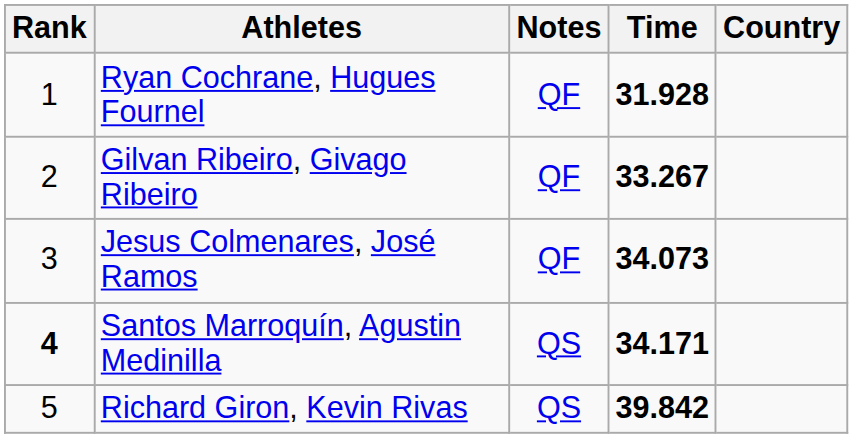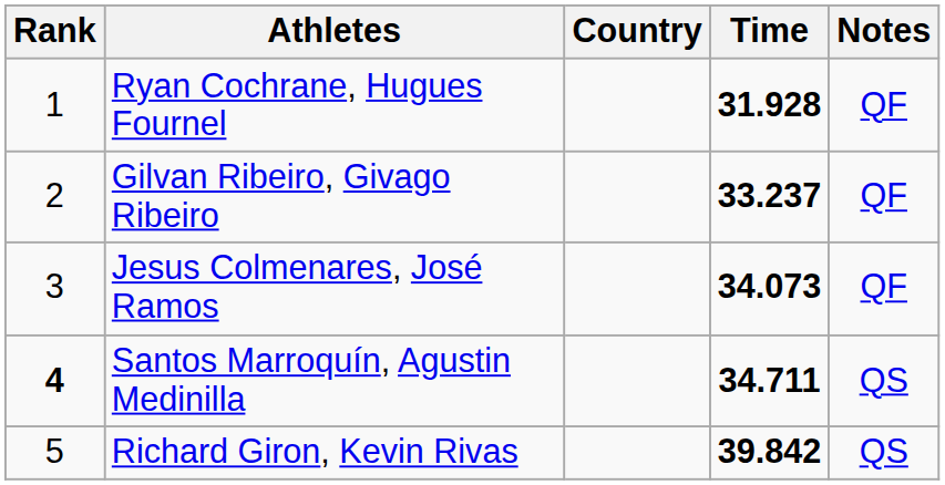columns swapped: Country <-> Notes
Gilvan Ribeiro, Givago Ribeiro | Time: 33.267 -> 33.237
Santos Marroquín, Agustin Medinilla | Time: 34.171 -> 34.711
